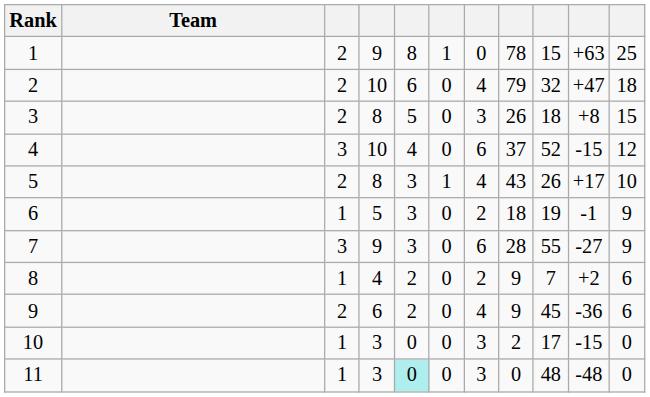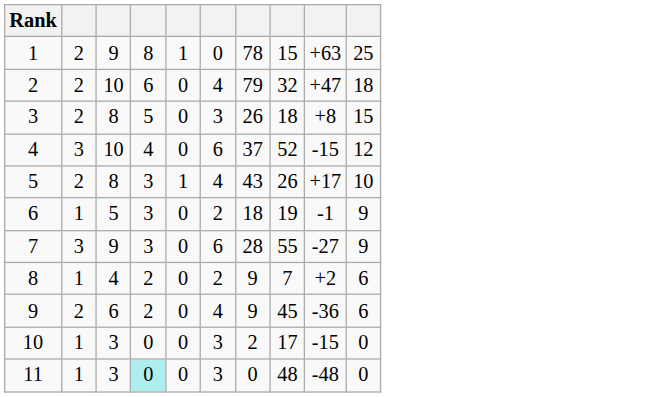- column: Team
